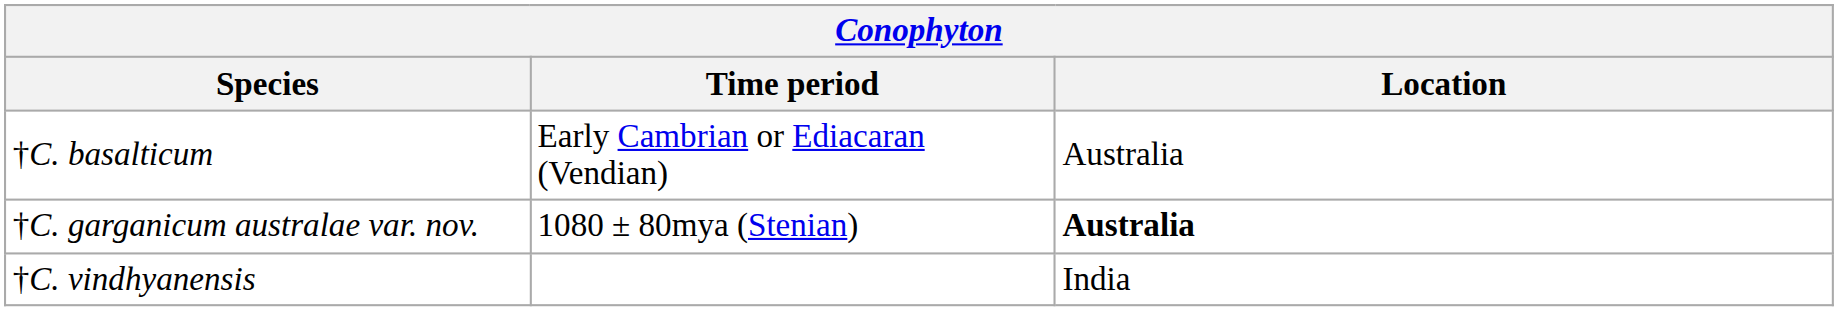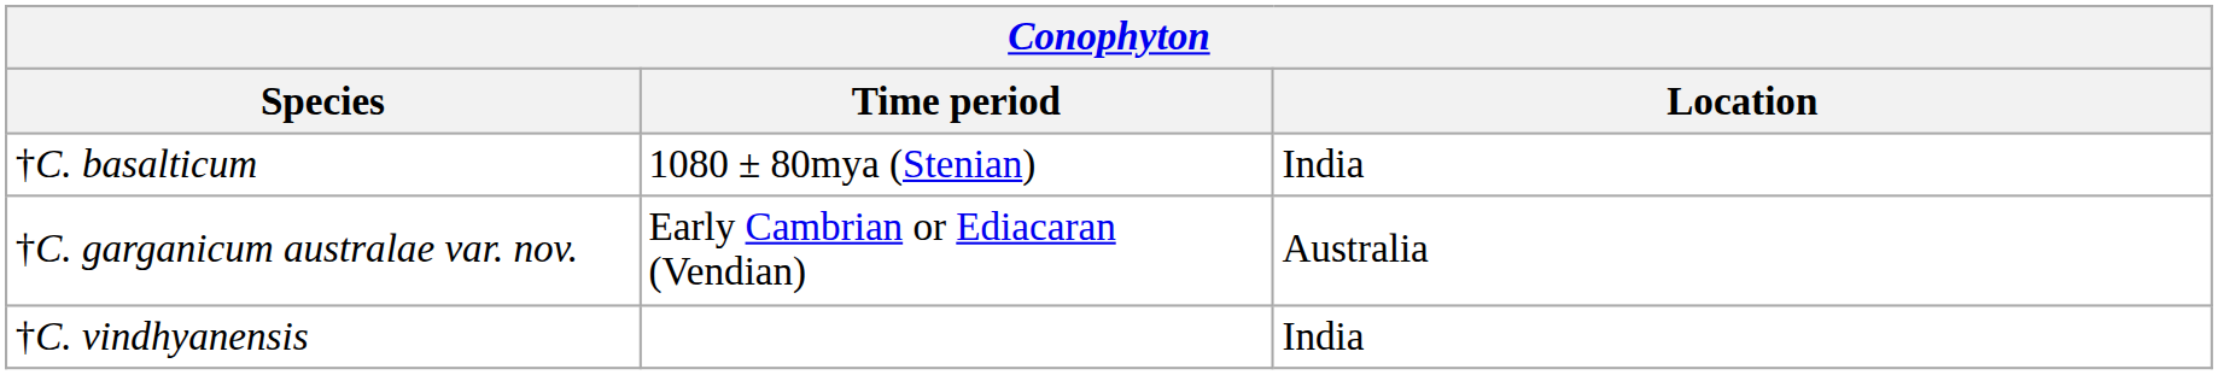†C. basalticum | Time period: Early Cambrian or Ediacaran (Vendian) -> 1080 ± 80mya (Stenian)
†C. basalticum | Location: Australia -> India
†C. garganicum australae var. nov. | Time period: 1080 ± 80mya (Stenian) -> Early Cambrian or Ediacaran (Vendian)
†C. garganicum australae var. nov. | Location: bold -> normal
